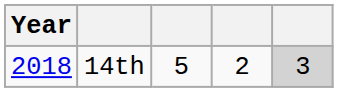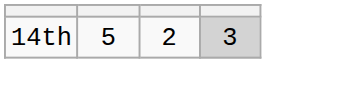- column: Year | 2018
